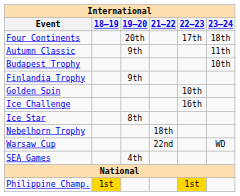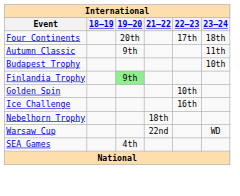Finlandia Trophy | 19–20: no background -> lightgreen background
- row: Ice Star | 8th
- row: Philippine Champ. | 1st | 1st
